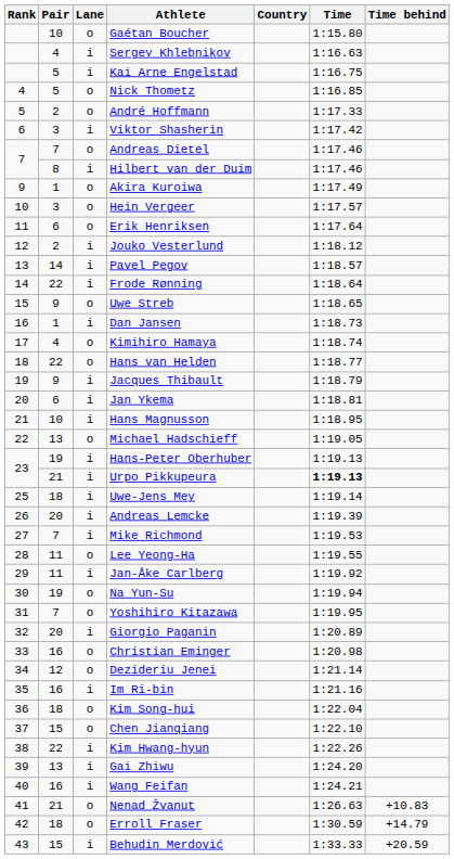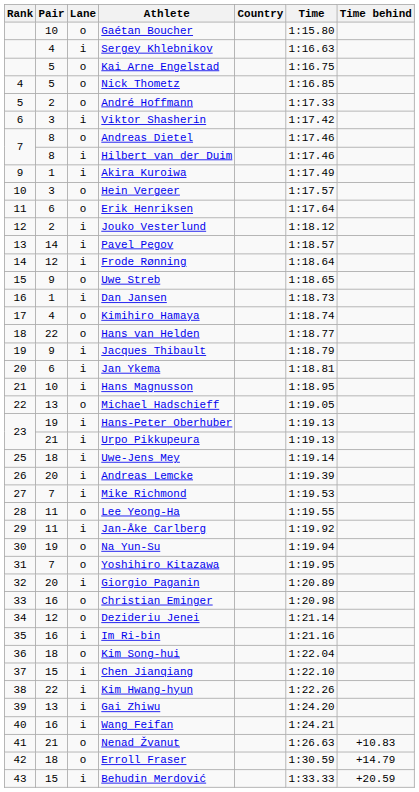Kai Arne Engelstad | Lane: i -> o
Andreas Dietel | Pair: 7 -> 8
Akira Kuroiwa | Lane: o -> i
Frode Rønning | Pair: 22 -> 12
Urpo Pikkupeura | Time: bold -> normal
Chen Jianqiang | Lane: o -> i
